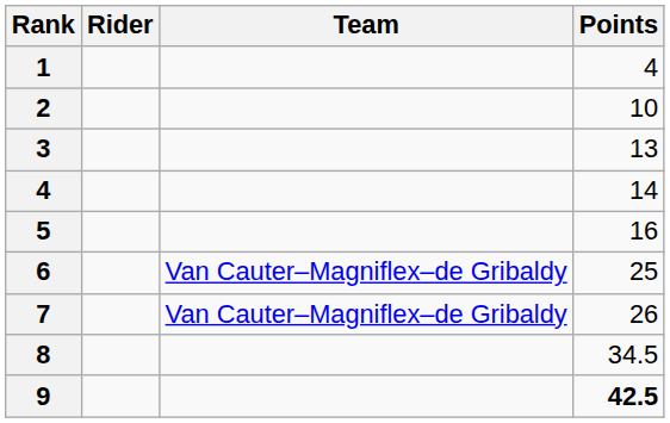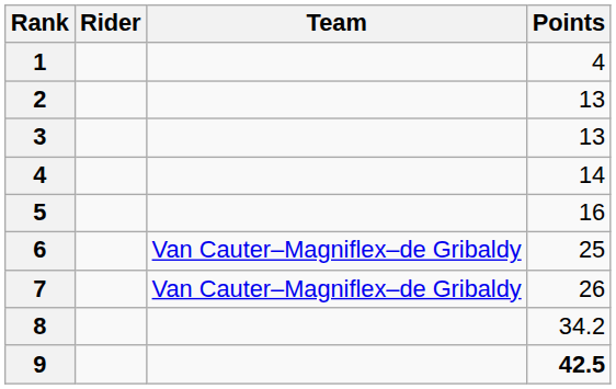2 | Points: 10 -> 13
8 | Points: 34.5 -> 34.2
